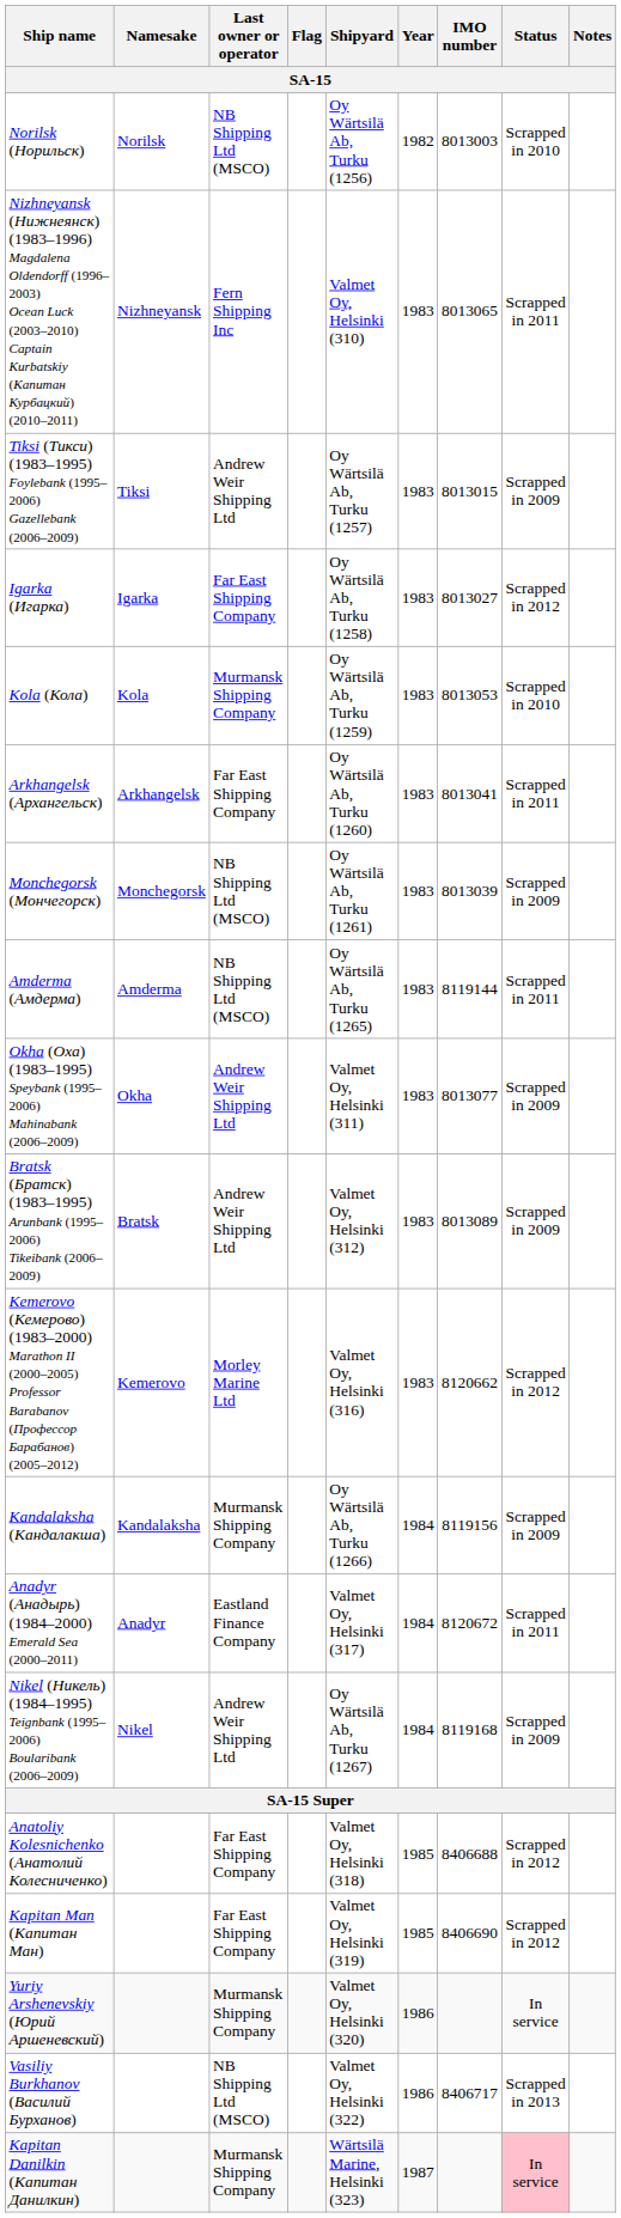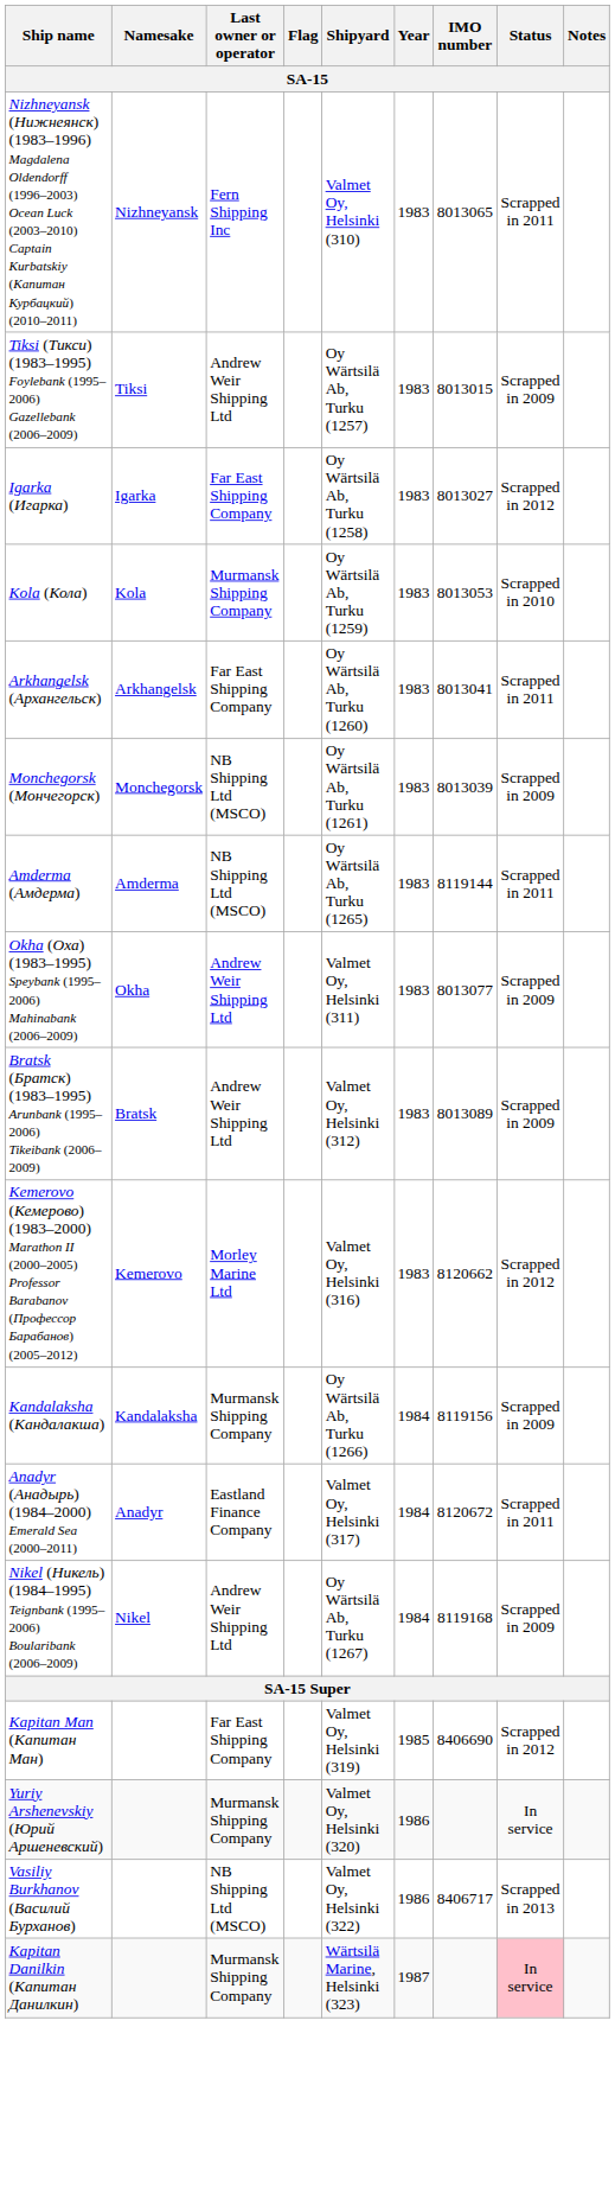- row: Norilsk (Норильск) | Norilsk | NB Shipping Ltd (MSCO) | Oy Wärtsilä Ab, Turku (1256) | 1982 | 8013003 | Scrapped in 2010
- row: Anatoliy Kolesnichenko (Анатолий Колесниченко) | Far East Shipping Company | Valmet Oy, Helsinki (318) | 1985 | 8406688 | Scrapped in 2012
